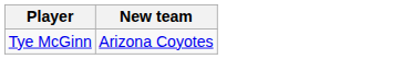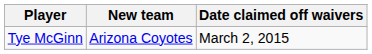+ column: Date claimed off waivers | March 2, 2015
